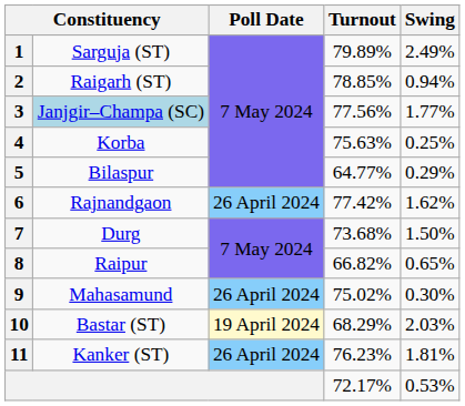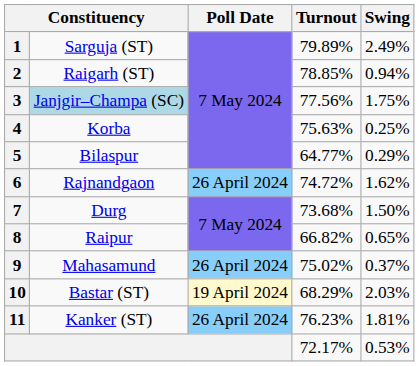3 | Swing: 1.77% -> 1.75%
6 | Turnout: 77.42% -> 74.72%
9 | Swing: 0.30% -> 0.37%
